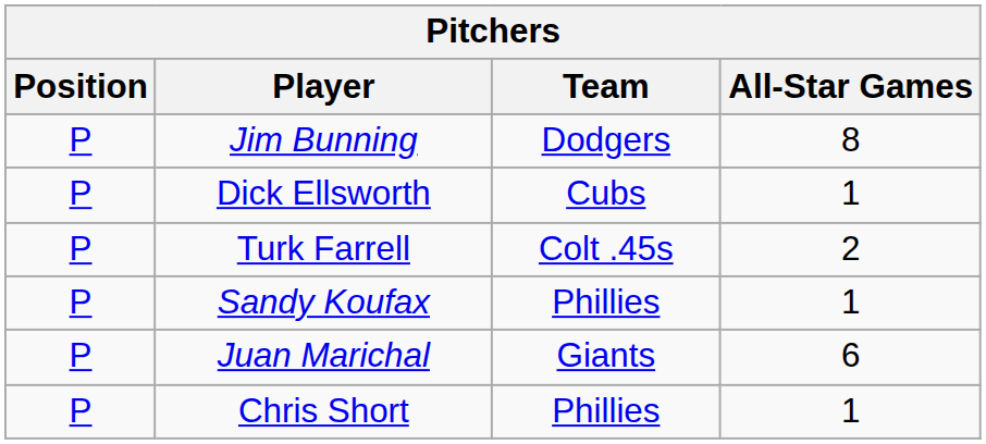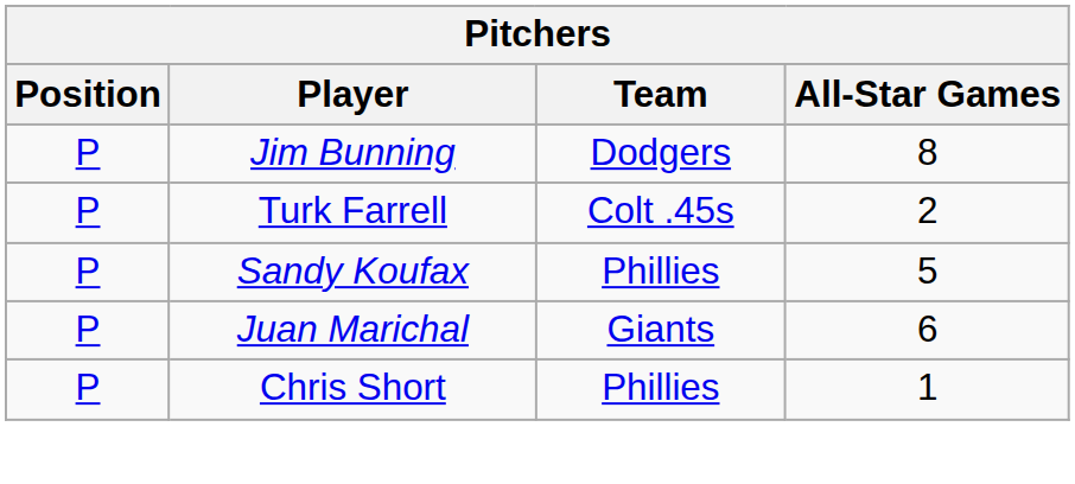- row: P | Dick Ellsworth | Cubs | 1
Sandy Koufax | All-Star Games: 1 -> 5
